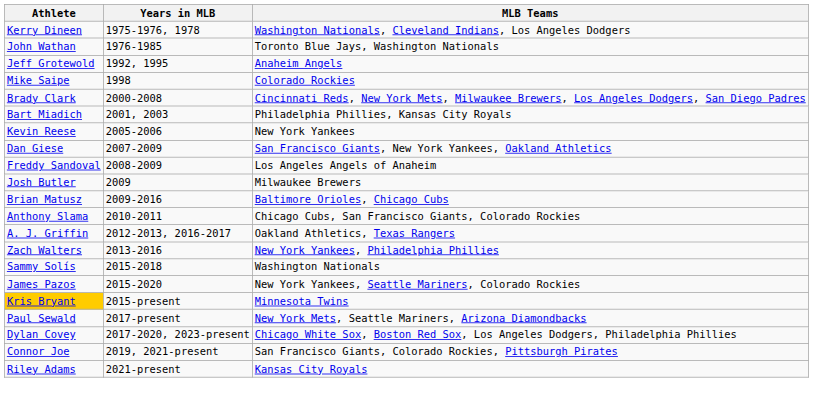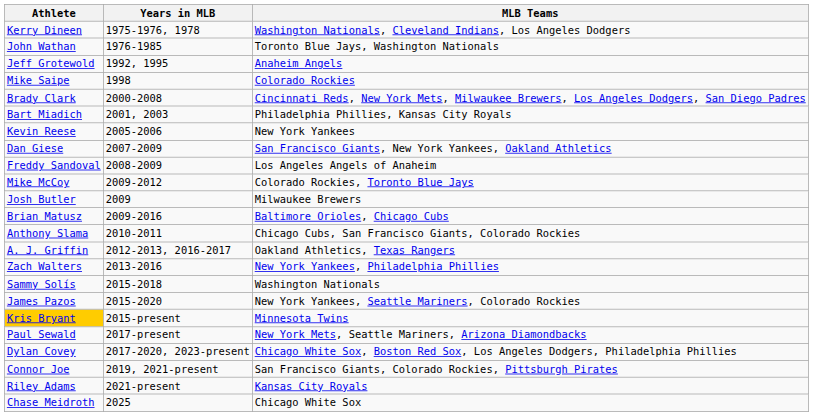+ row: Mike McCoy | 2009-2012 | Colorado Rockies, Toronto Blue Jays
+ row: Chase Meidroth | 2025 | Chicago White Sox
